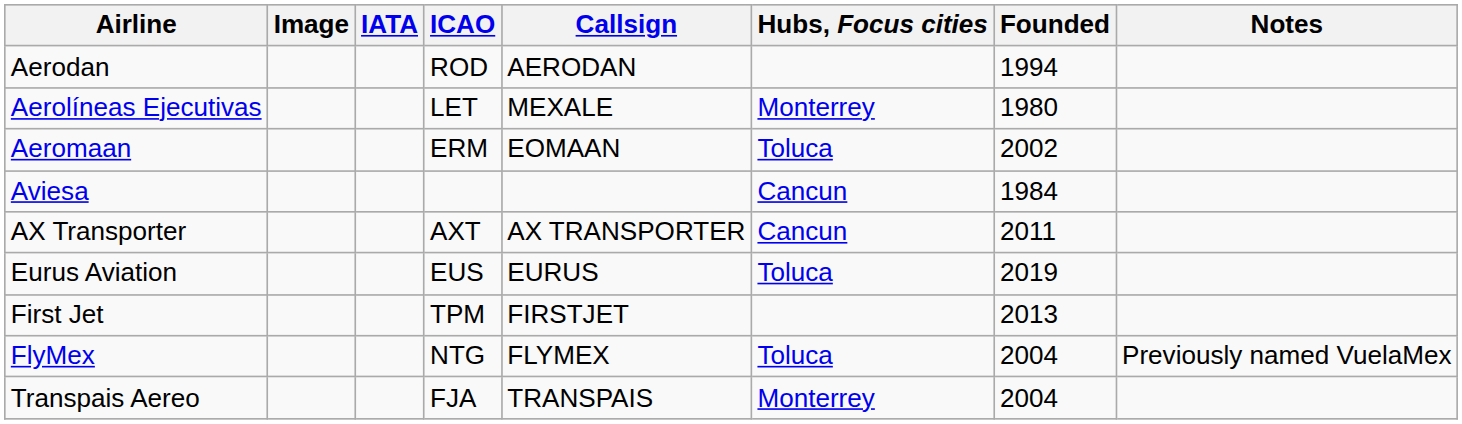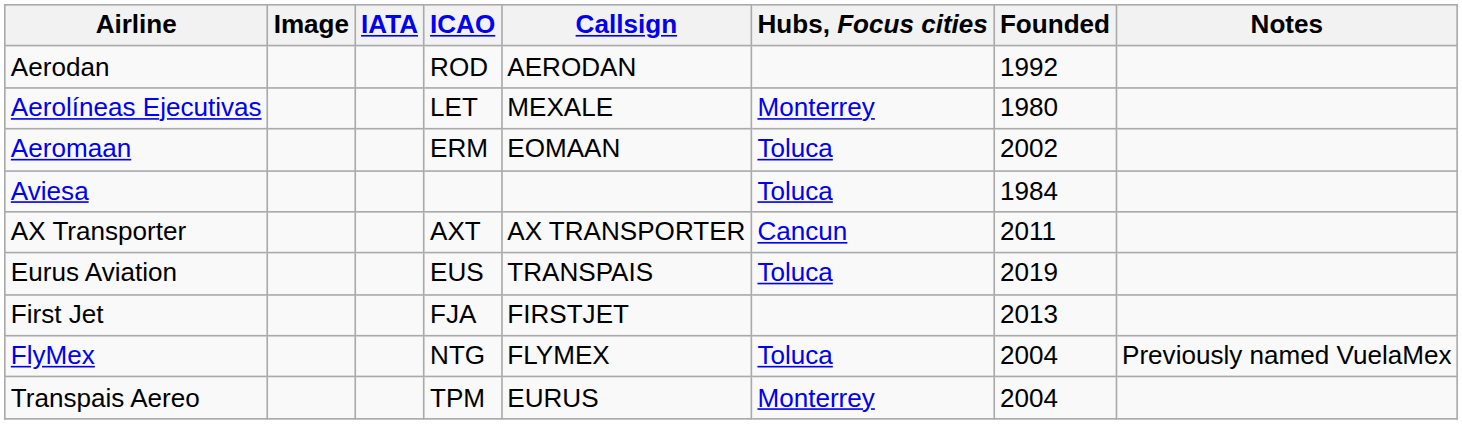Aerodan | Founded: 1994 -> 1992
Aviesa | Hubs, Focus cities: Cancun -> Toluca
Eurus Aviation | Callsign: EURUS -> TRANSPAIS
First Jet | ICAO: TPM -> FJA
Transpais Aereo | ICAO: FJA -> TPM
Transpais Aereo | Callsign: TRANSPAIS -> EURUS
